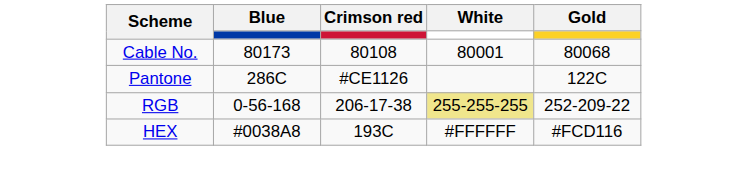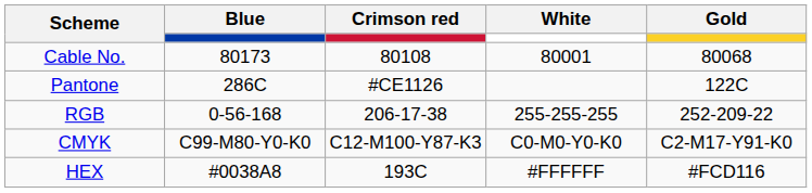RGB | White: khaki background -> no background
+ row: CMYK | C99-M80-Y0-K0 | C12-M100-Y87-K3 | C0-M0-Y0-K0 | C2-M17-Y91-K0
